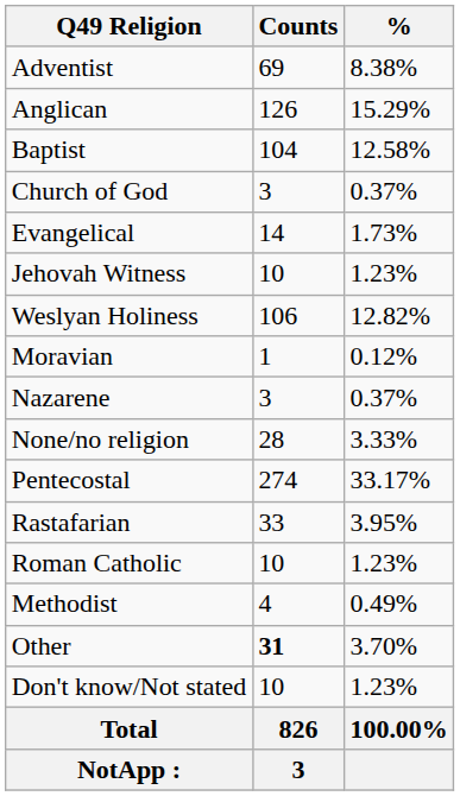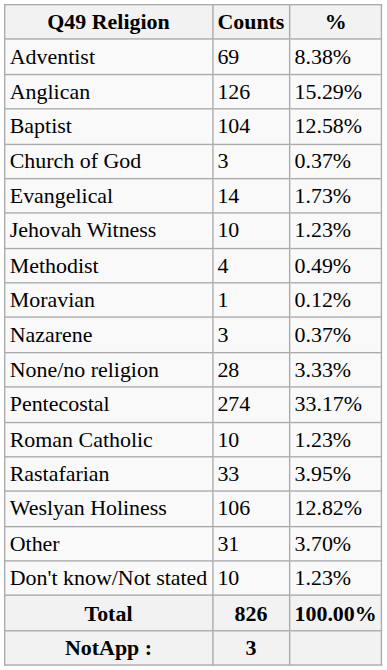rows swapped: Methodist <-> Weslyan Holiness
rows swapped: Rastafarian <-> Roman Catholic
Other | Counts: bold -> normal
